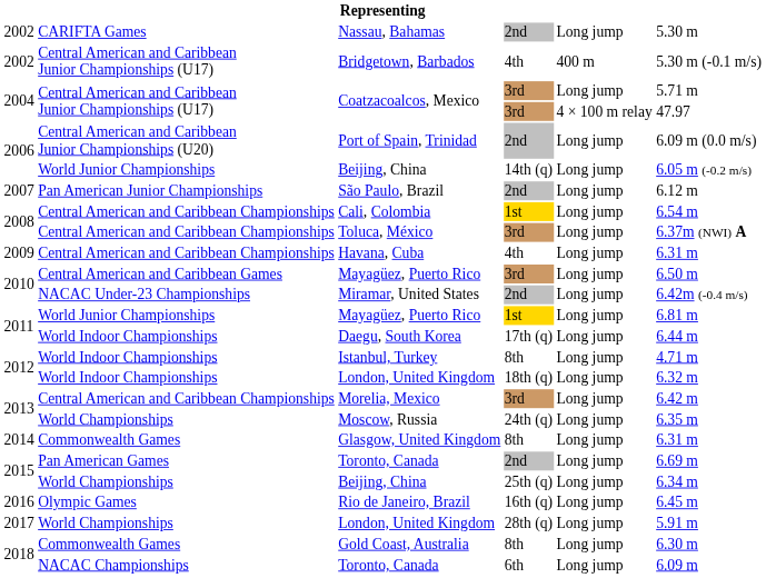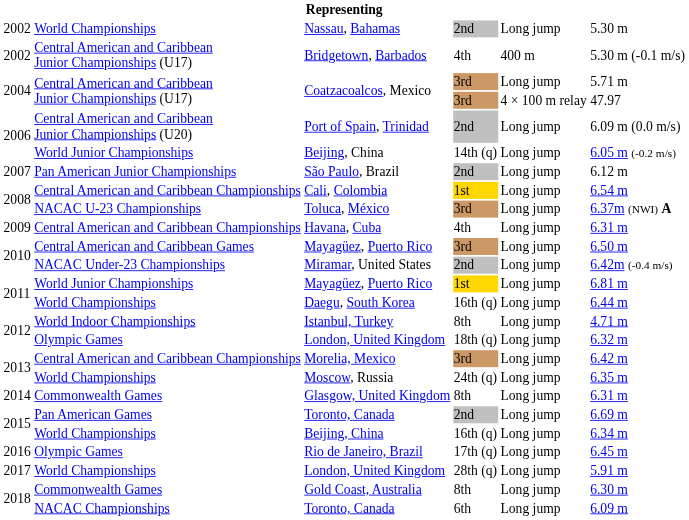Nassau, Bahamas | column 2: CARIFTA Games -> World Championships
Toluca, México | column 2: Central American and Caribbean Championships -> NACAC U-23 Championships
Daegu, South Korea | column 2: World Indoor Championships -> World Championships
Daegu, South Korea | column 4: 17th (q) -> 16th (q)
2012 / London, United Kingdom | column 2: World Indoor Championships -> Olympic Games
2015 / Beijing, China | column 4: 25th (q) -> 16th (q)
Rio de Janeiro, Brazil | column 4: 16th (q) -> 17th (q)
